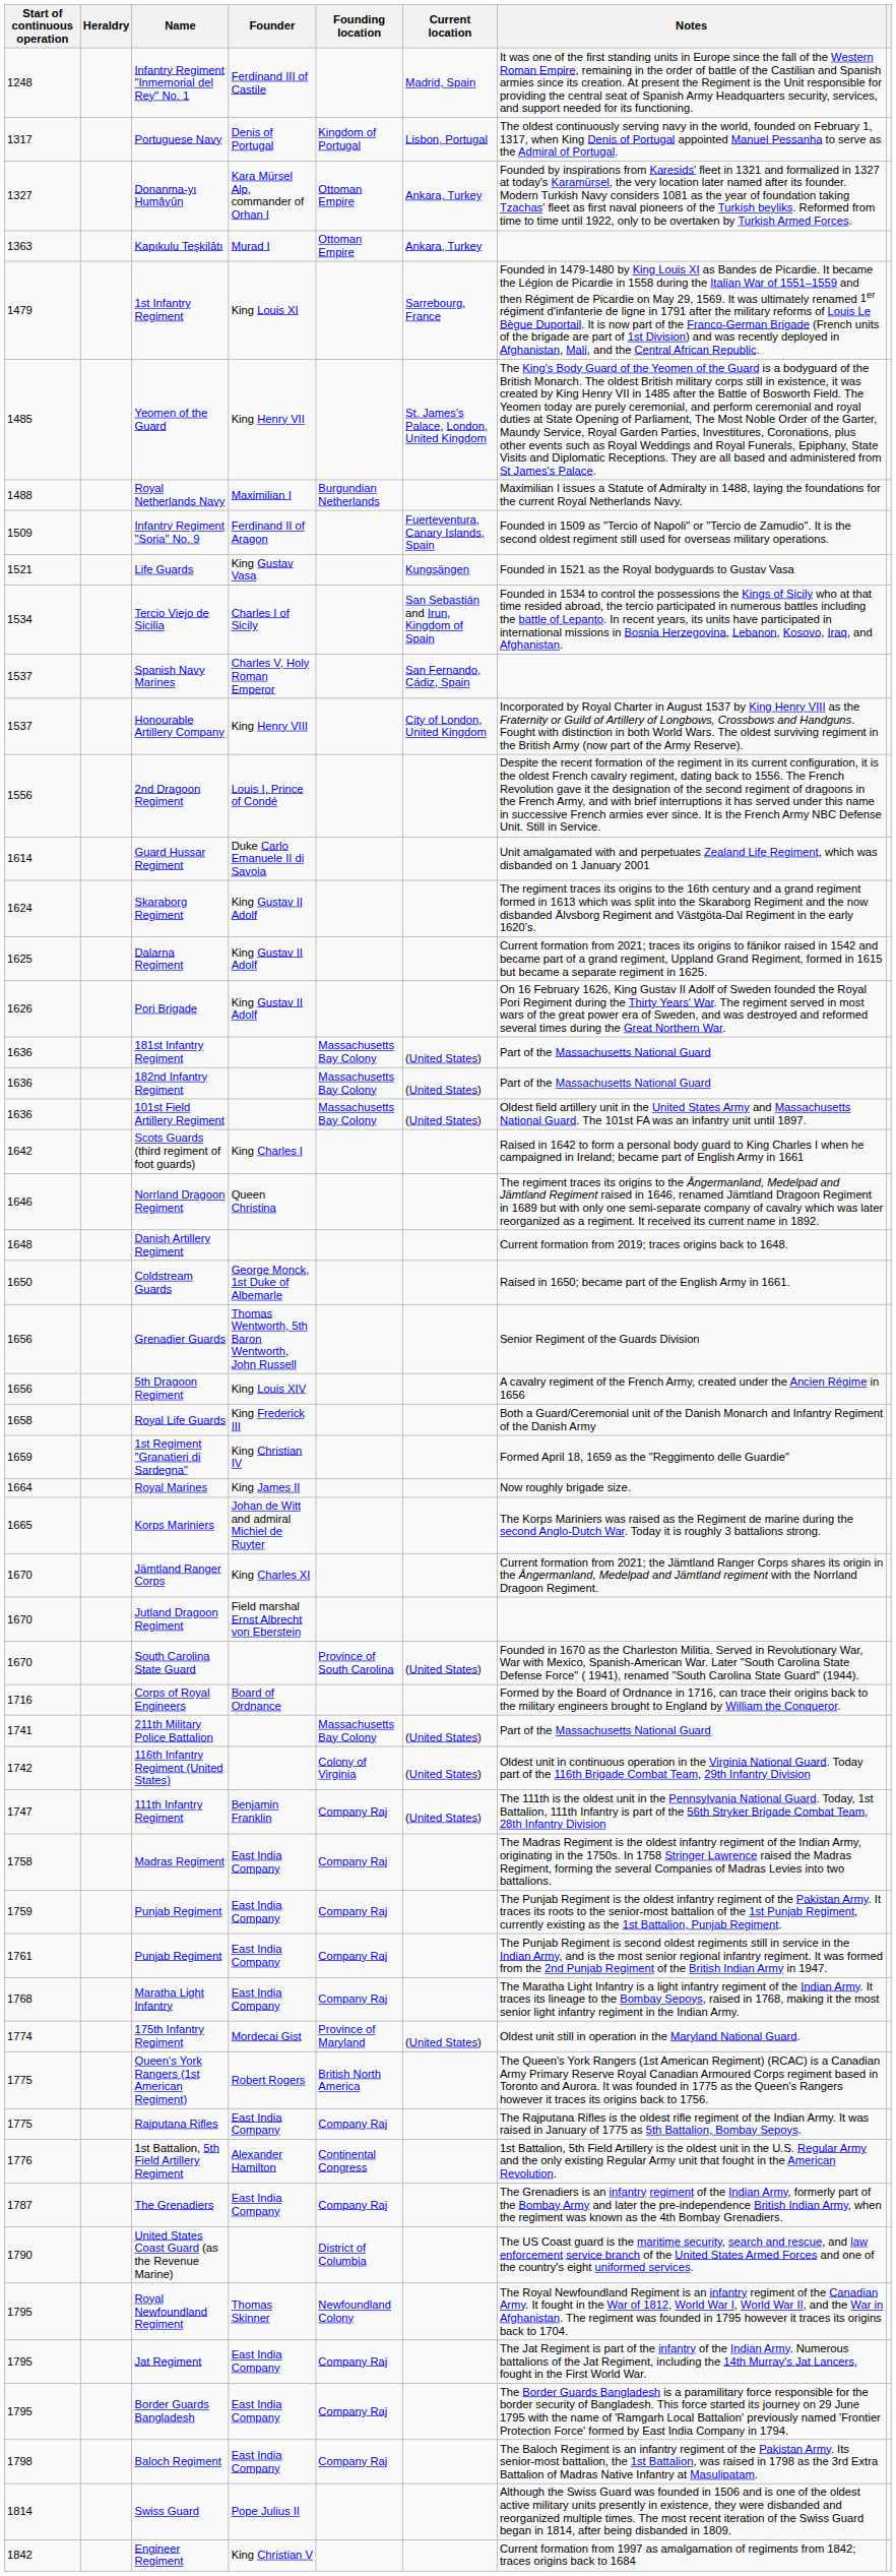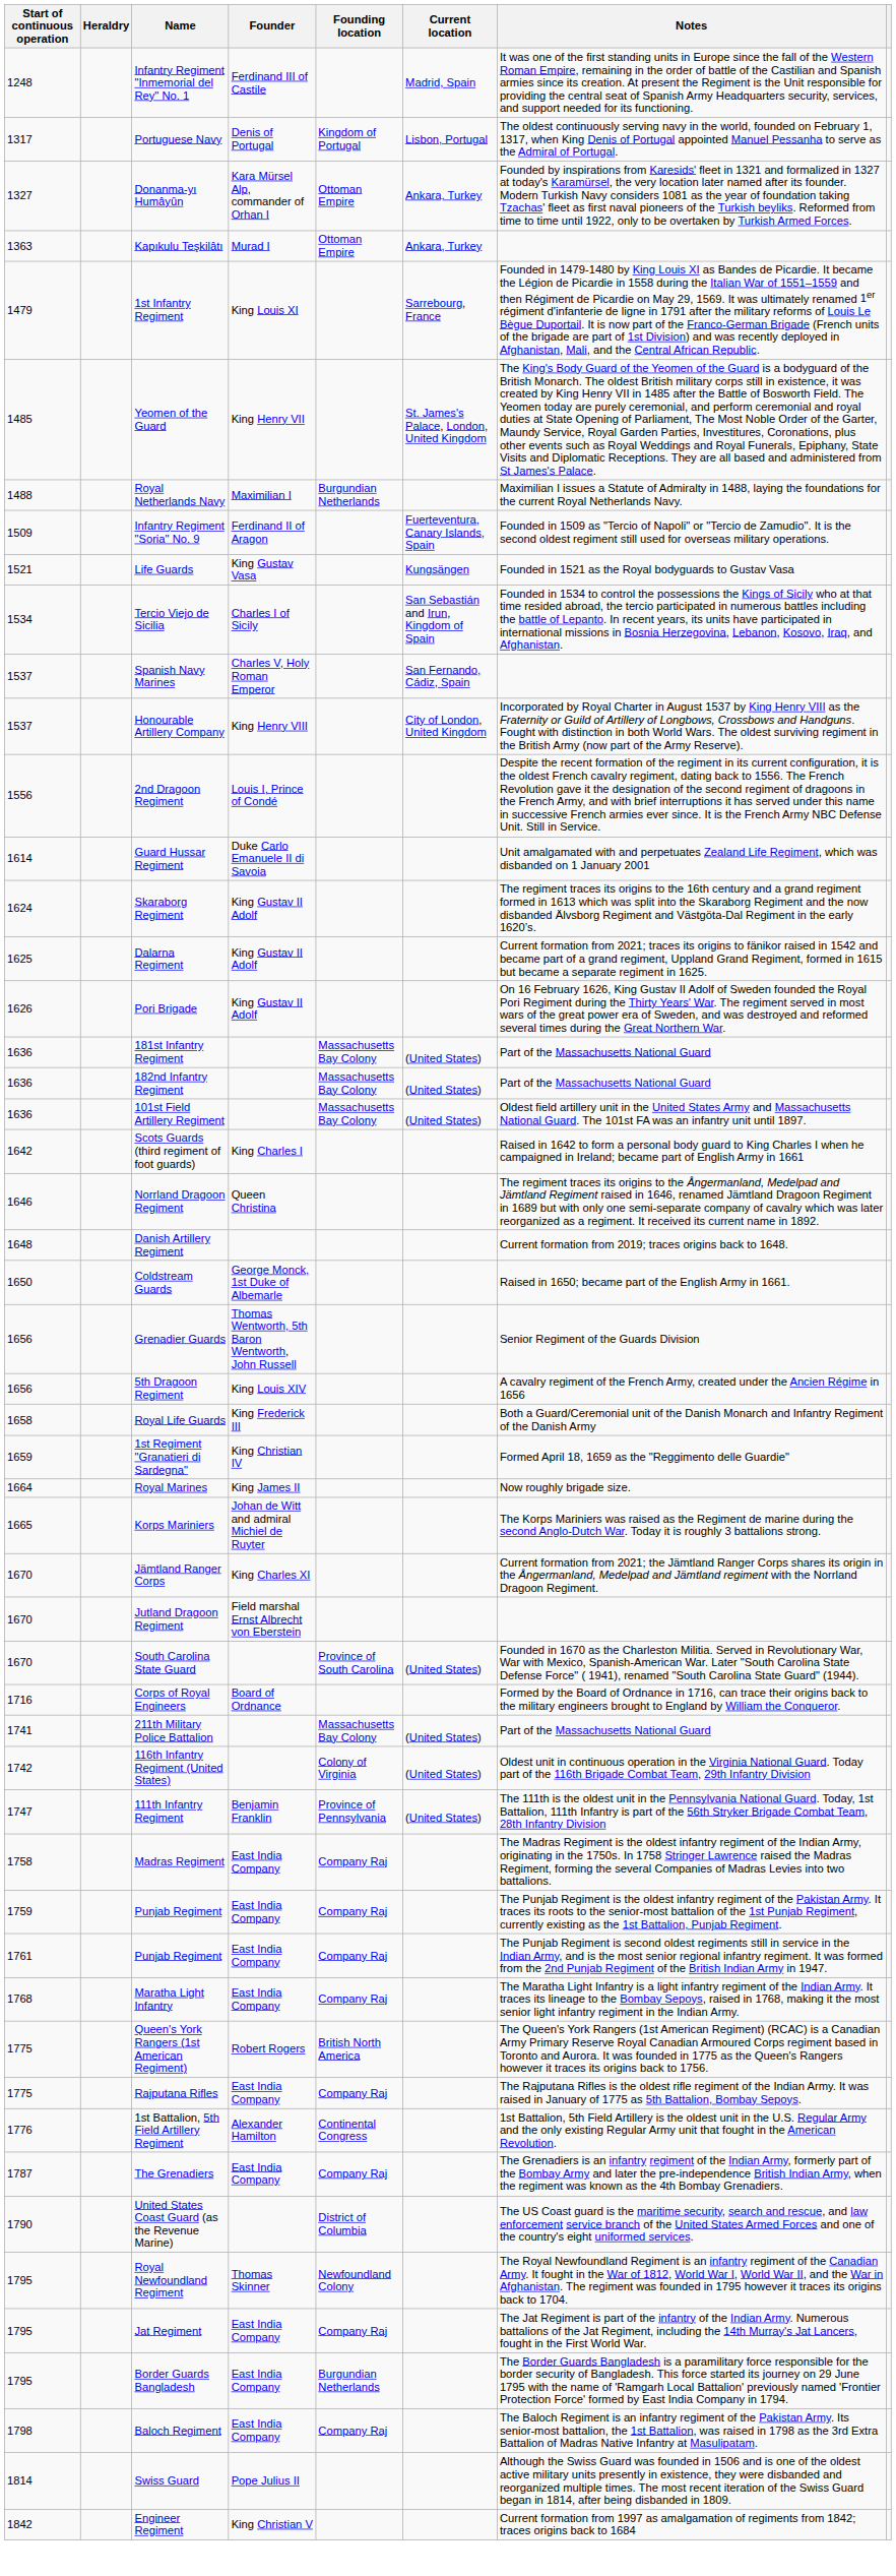111th Infantry Regiment | Founding location: Company Raj -> Province of Pennsylvania
- row: 1774 | 175th Infantry Regiment | Mordecai Gist | Province of Maryland | (United States) | Oldest unit still in operation in the Maryland National Guard.
Border Guards Bangladesh | Founding location: Company Raj -> Burgundian Netherlands
